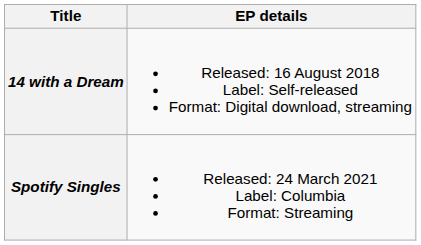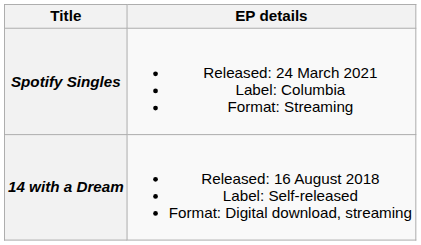rows swapped: 14 with a Dream <-> Spotify Singles
